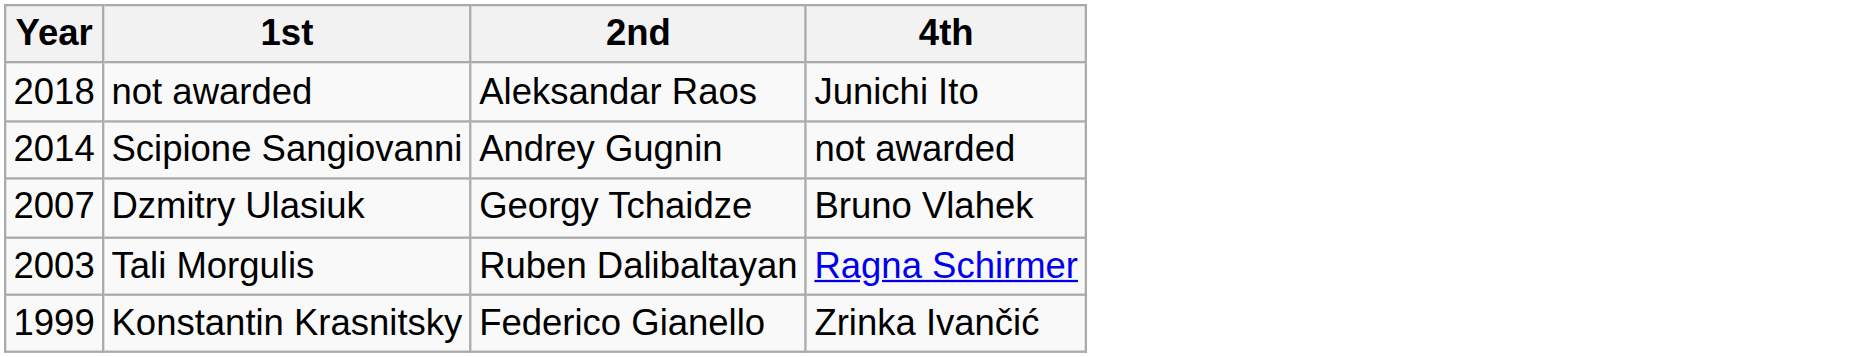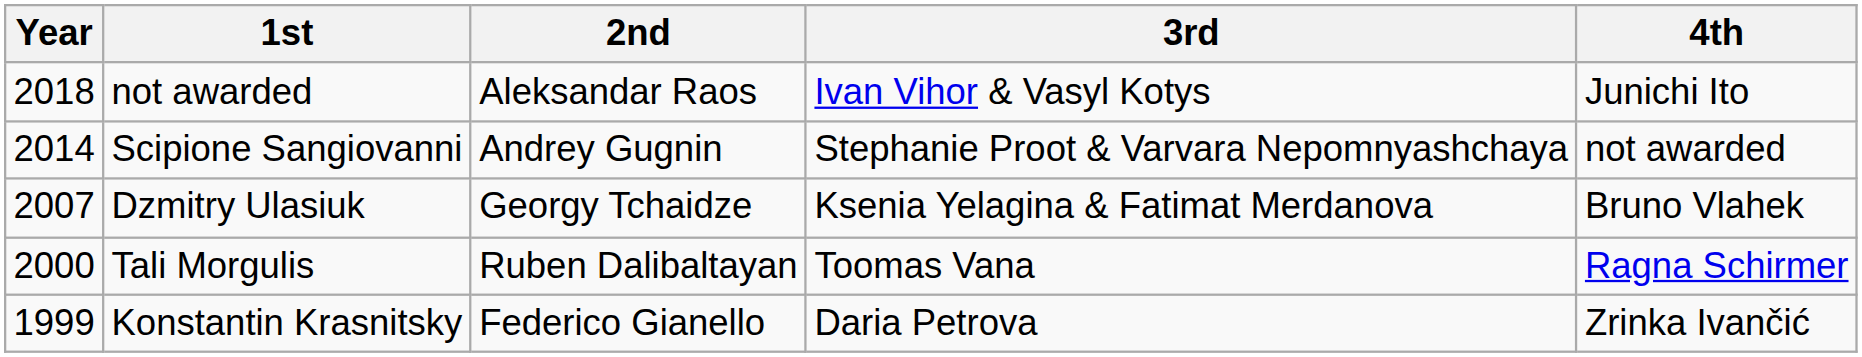+ column: 3rd | Ivan Vihor & Vasyl Kotys | Stephanie Proot & Varvara Nepomnyashchaya | Ksenia Yelagina & Fatimat Merdanova | Toomas Vana | Daria Petrova
Tali Morgulis | Year: 2003 -> 2000
